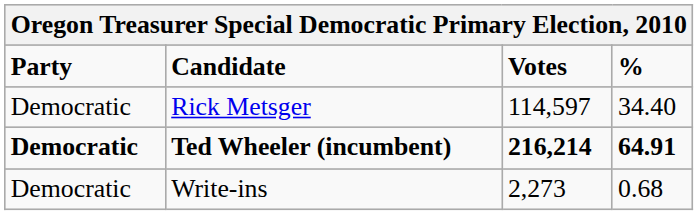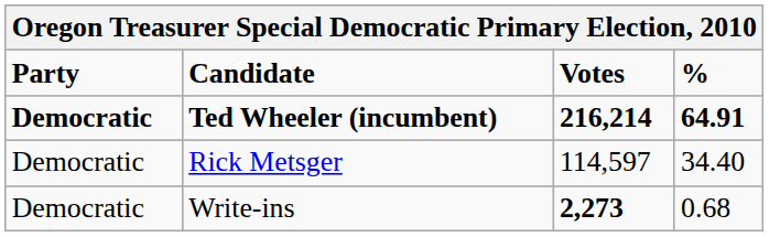rows swapped: Ted Wheeler (incumbent) <-> Rick Metsger
Write-ins | Votes: normal -> bold
